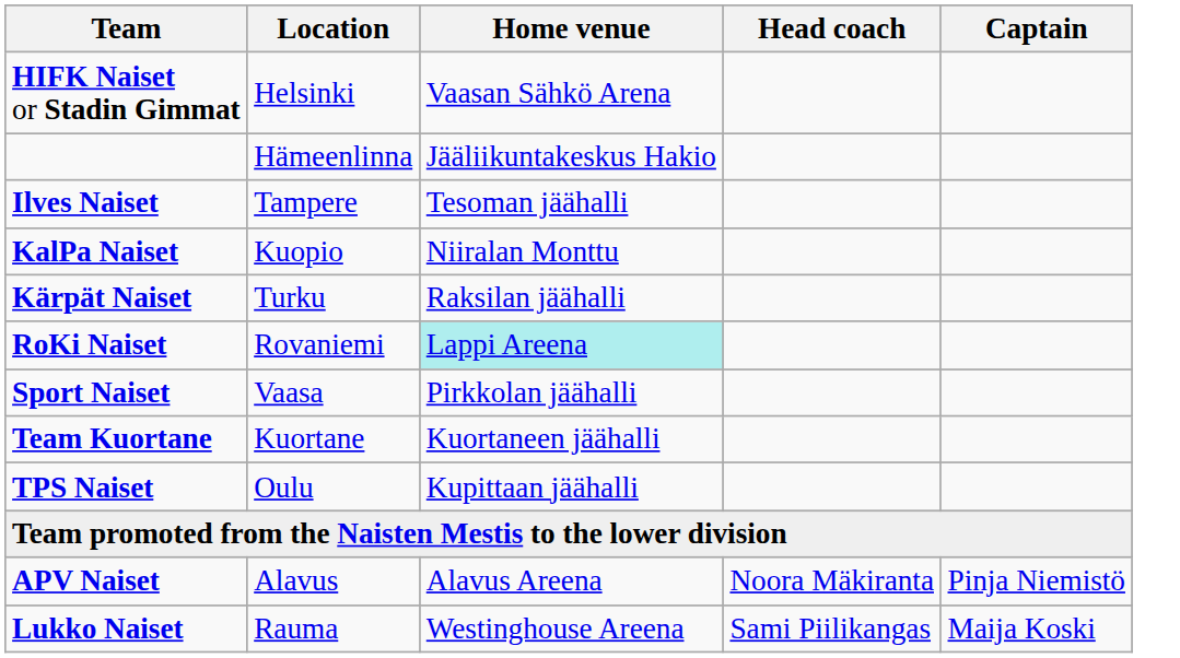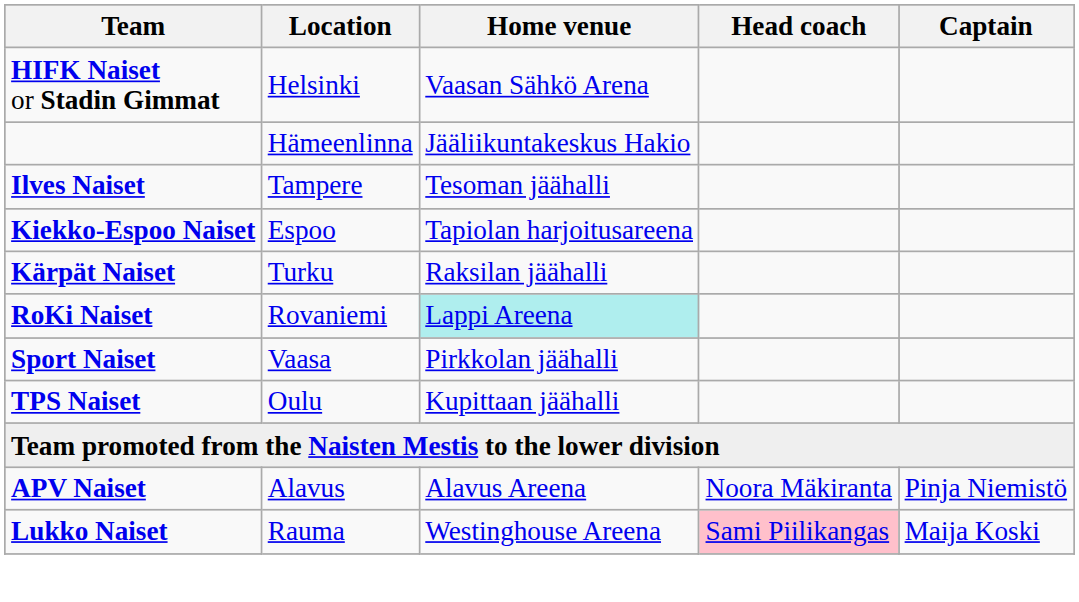- row: KalPa Naiset | Kuopio | Niiralan Monttu
+ row: Kiekko-Espoo Naiset | Espoo | Tapiolan harjoitusareena
- row: Team Kuortane | Kuortane | Kuortaneen jäähalli
Lukko Naiset | Head coach: no background -> pink background
